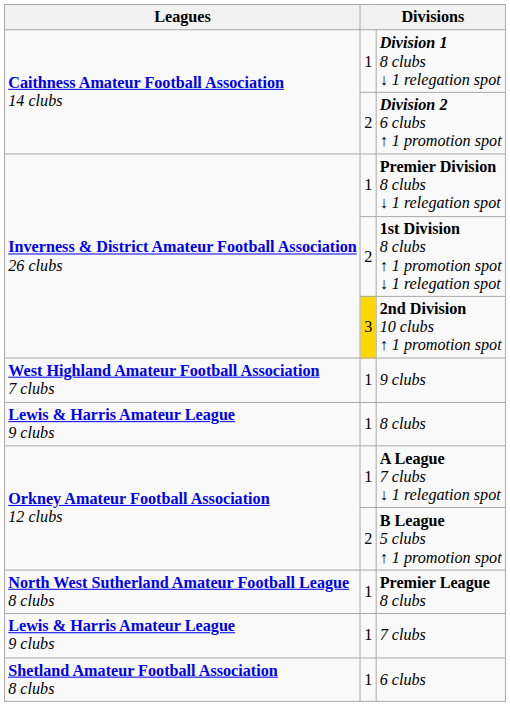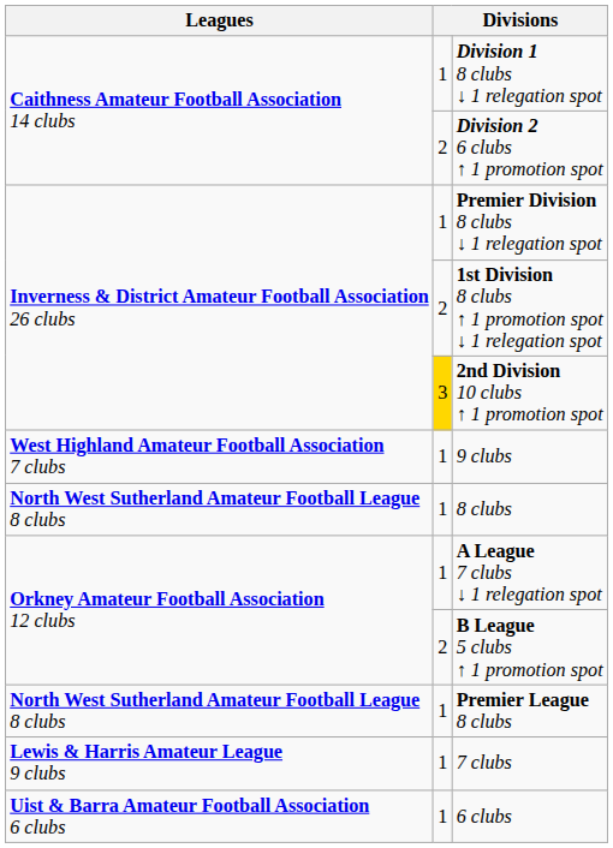8 clubs | Leagues: Lewis & Harris Amateur League 9 clubs -> North West Sutherland Amateur Football League 8 clubs
6 clubs | Leagues: Shetland Amateur Football Association 8 clubs -> Uist & Barra Amateur Football Association 6 clubs
